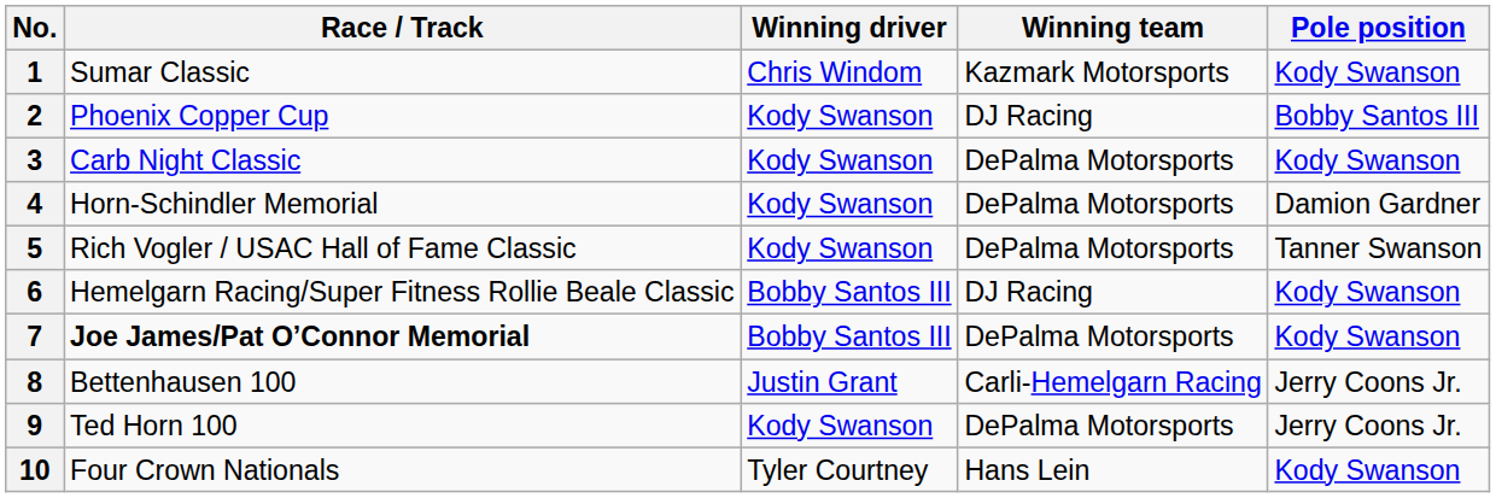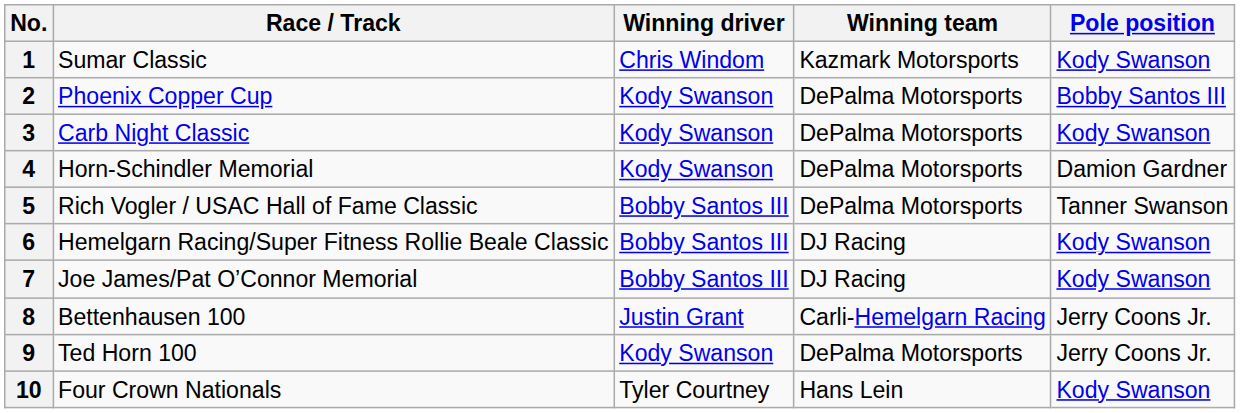2 | Winning team: DJ Racing -> DePalma Motorsports
5 | Winning driver: Kody Swanson -> Bobby Santos III
7 | Race / Track: bold -> normal
7 | Winning team: DePalma Motorsports -> DJ Racing
